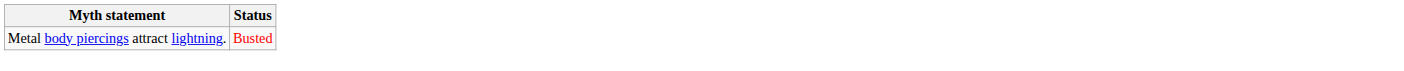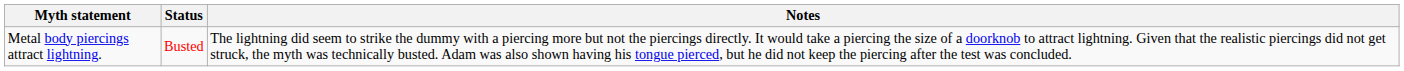+ column: Notes | The lightning did seem to strike the dummy with a piercing more but not the piercings directly. It would take a piercing the size of a doorknob to attract lightning. Given that the realistic piercings did not get struck, the myth was technically busted. Adam was also shown having his tongue pierced, but he did not keep the piercing after the test was concluded.
